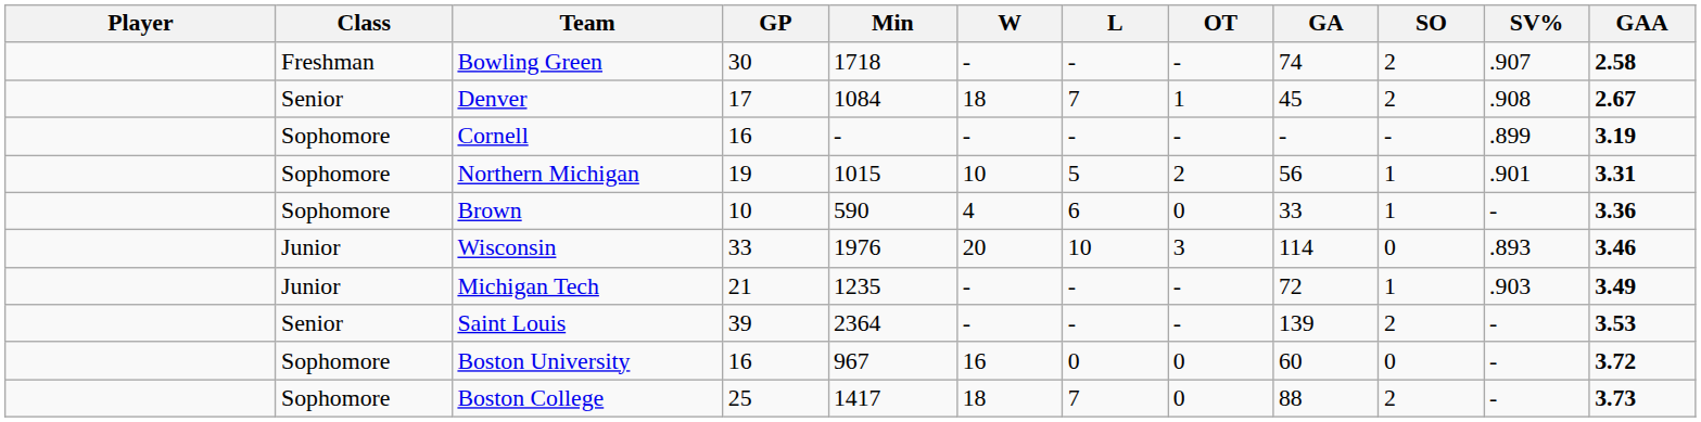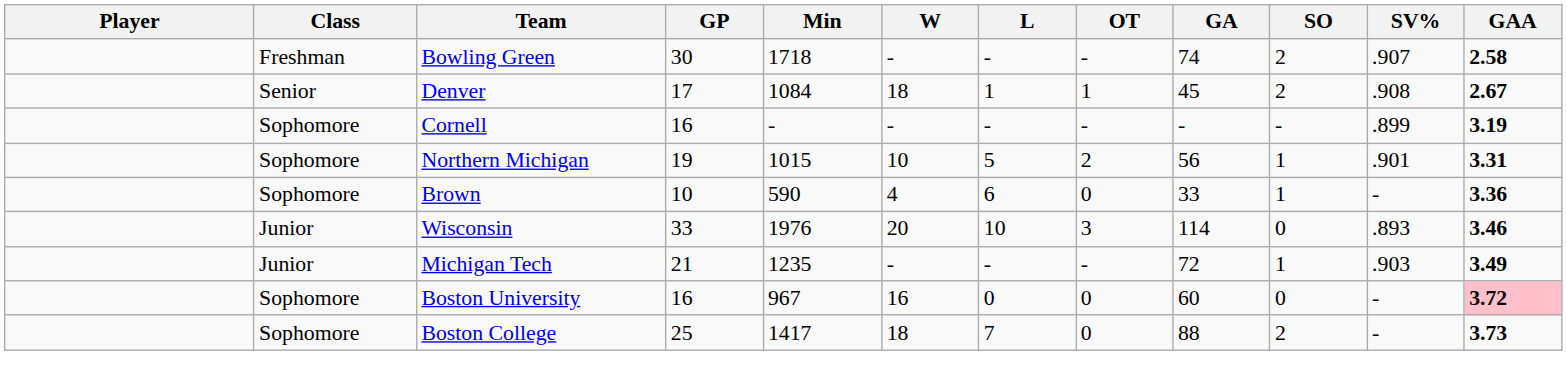Denver | L: 7 -> 1
- row: Senior | Saint Louis | 39 | 2364 | - | - | - | 139 | 2 | - | 3.53
Boston University | GAA: no background -> pink background
